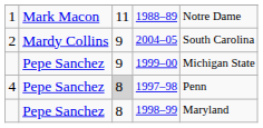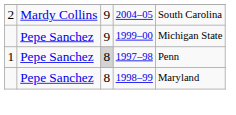- row: 1 | Mark Macon | 11 | 1988–89 | Notre Dame
1997–98 | column 1: 4 -> 1
